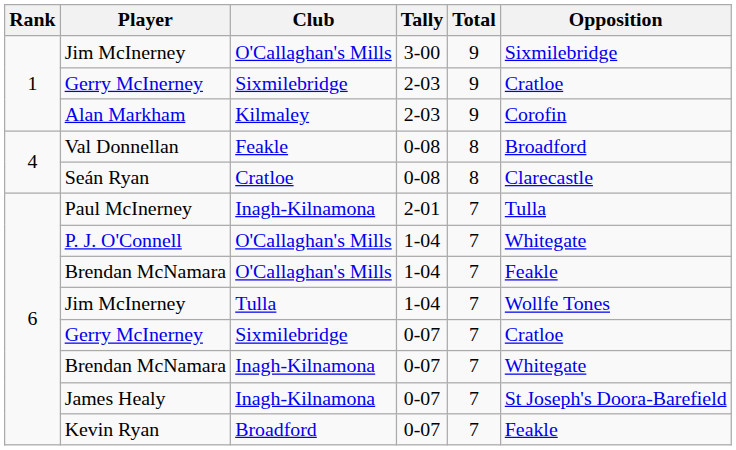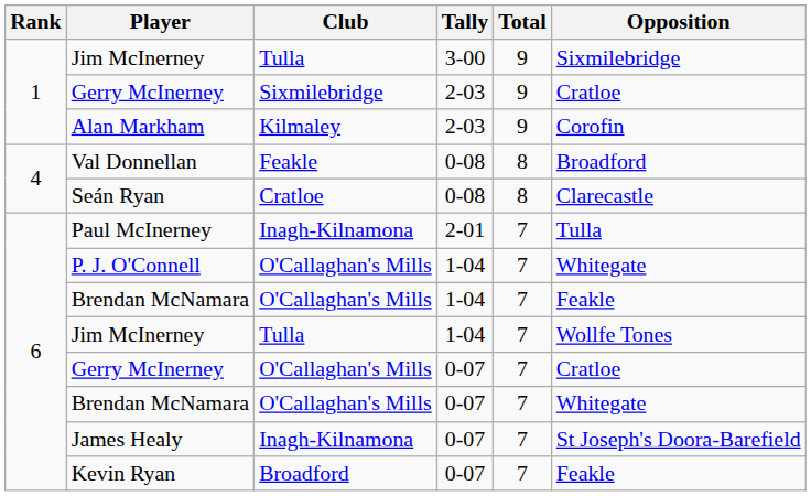Jim McInerney / 3-00 | Club: O'Callaghan's Mills -> Tulla
Gerry McInerney / 0-07 | Club: Sixmilebridge -> O'Callaghan's Mills
Brendan McNamara / 0-07 | Club: Inagh-Kilnamona -> O'Callaghan's Mills
